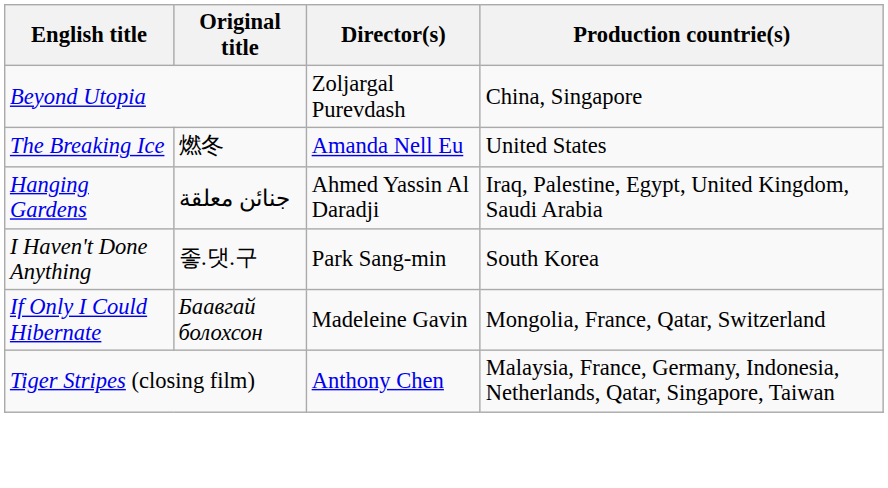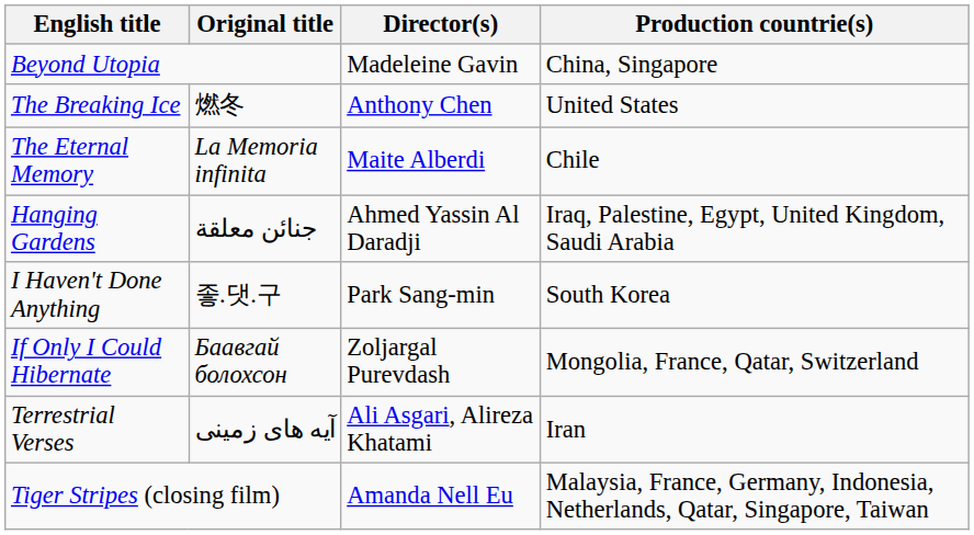Beyond Utopia | Director(s): Zoljargal Purevdash -> Madeleine Gavin
The Breaking Ice | Director(s): Amanda Nell Eu -> Anthony Chen
+ row: The Eternal Memory | La Memoria infinita | Maite Alberdi | Chile
If Only I Could Hibernate | Director(s): Madeleine Gavin -> Zoljargal Purevdash
+ row: Terrestrial Verses | آیه های زمینی | Ali Asgari, Alireza Khatami | Iran
Tiger Stripes (closing film) | Director(s): Anthony Chen -> Amanda Nell Eu
